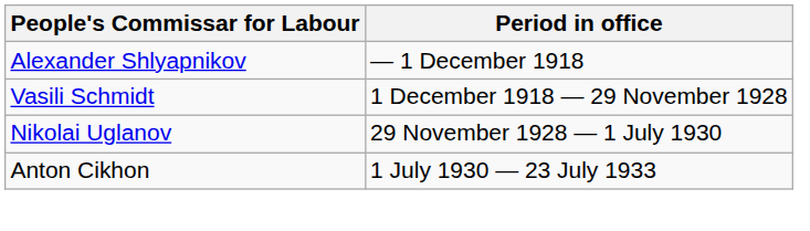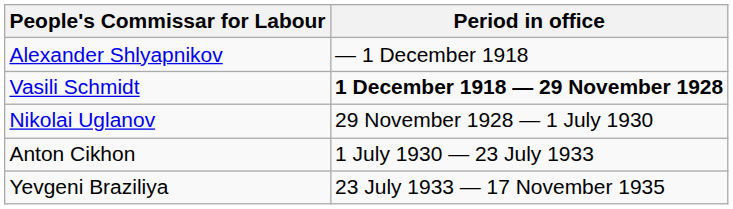Vasili Schmidt | Period in office: normal -> bold
+ row: Yevgeni Braziliya | 23 July 1933 — 17 November 1935
